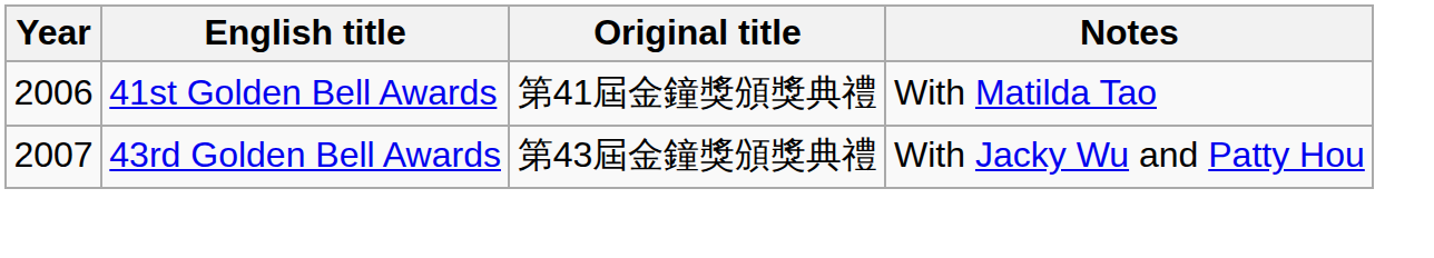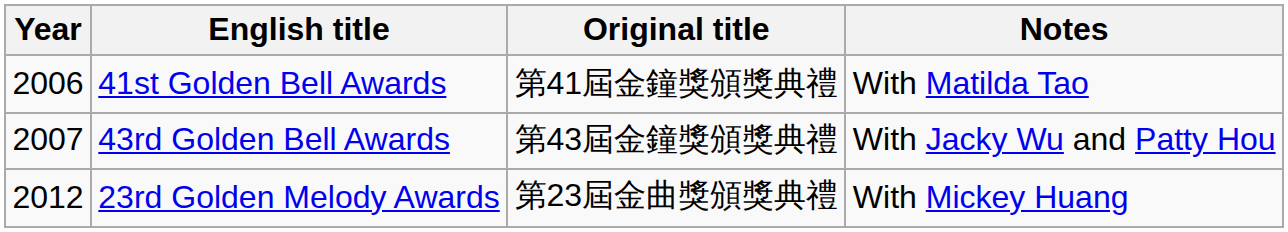+ row: 2012 | 23rd Golden Melody Awards | 第23屆金曲獎頒獎典禮 | With Mickey Huang
